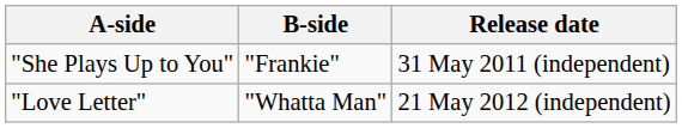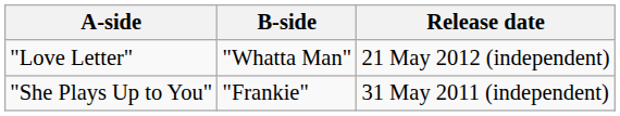rows swapped: "She Plays Up to You" <-> "Love Letter"
